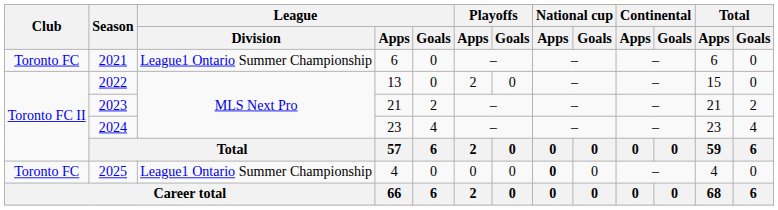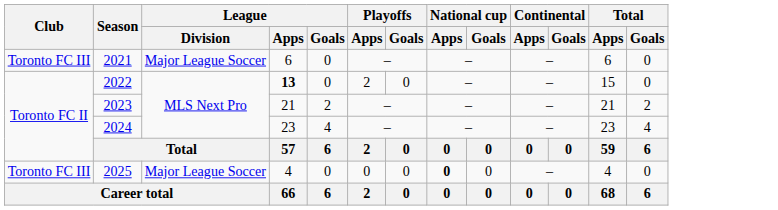2021 | Club: Toronto FC -> Toronto FC III
2021 | League / Division: League1 Ontario Summer Championship -> Major League Soccer
2022 | League / Apps: normal -> bold
2025 | Club: Toronto FC -> Toronto FC III
2025 | League / Division: League1 Ontario Summer Championship -> Major League Soccer
